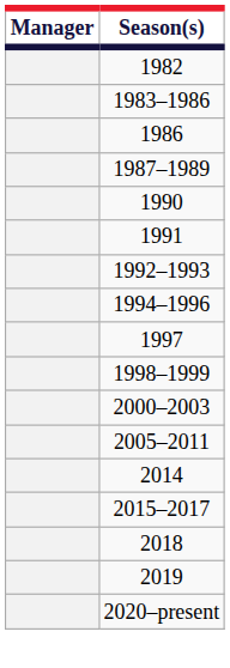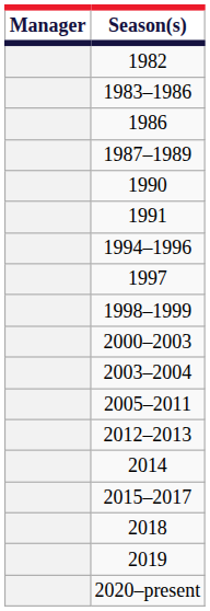- row: 1992–1993
+ row: 2003–2004
+ row: 2012–2013
